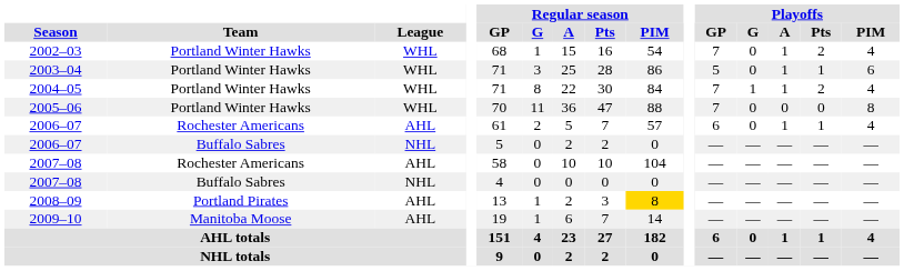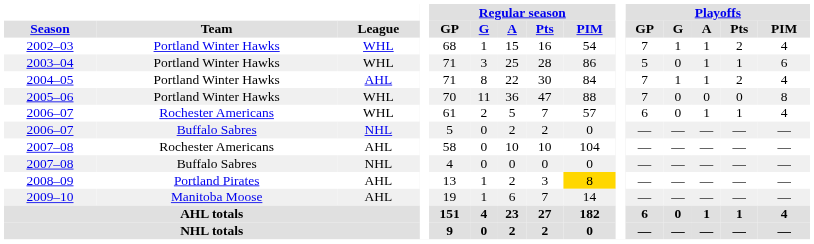2002–03 | Playoffs / G: 0 -> 1
2004–05 | League: WHL -> AHL
2006–07 / Rochester Americans | League: AHL -> WHL
